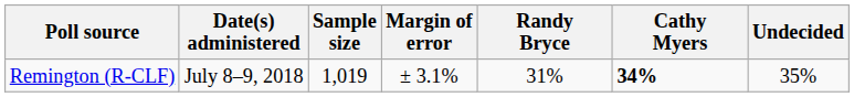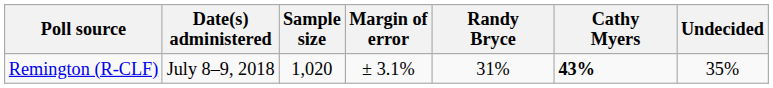Remington (R-CLF) | Sample size: 1,019 -> 1,020
Remington (R-CLF) | Cathy Myers: 34% -> 43%
